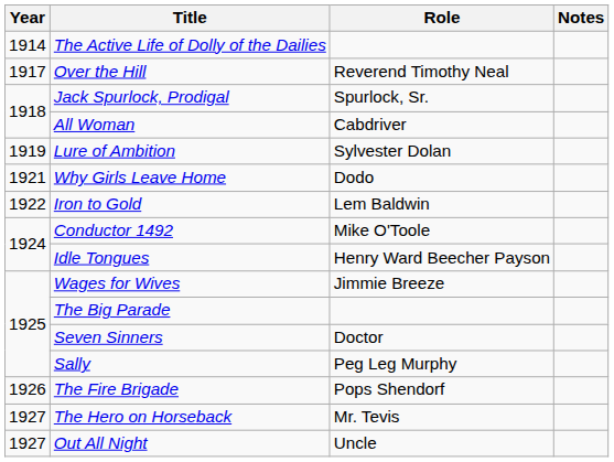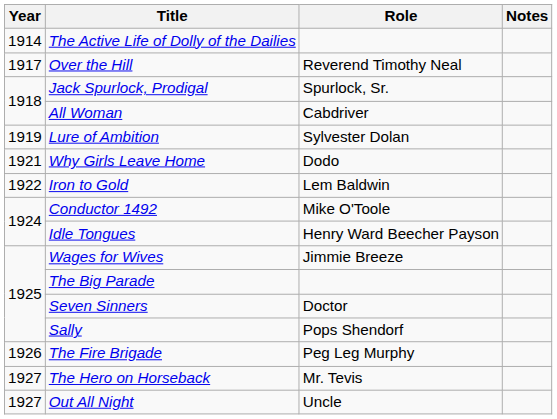Sally | Role: Peg Leg Murphy -> Pops Shendorf
The Fire Brigade | Role: Pops Shendorf -> Peg Leg Murphy
